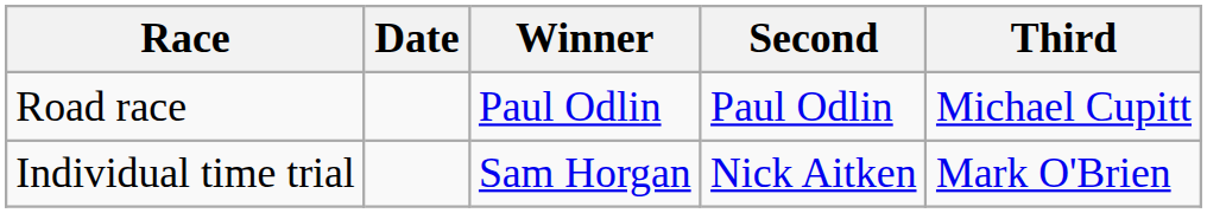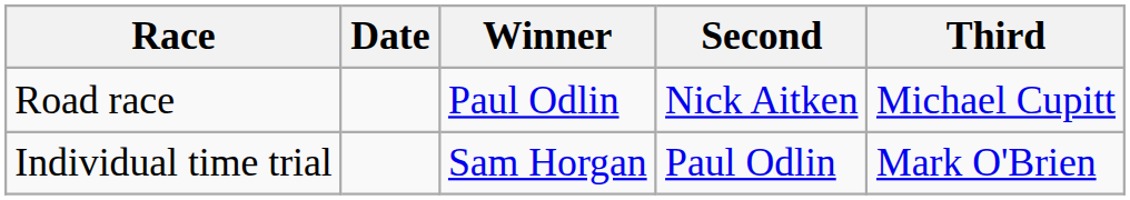Road race | Second: Paul Odlin -> Nick Aitken
Individual time trial | Second: Nick Aitken -> Paul Odlin
